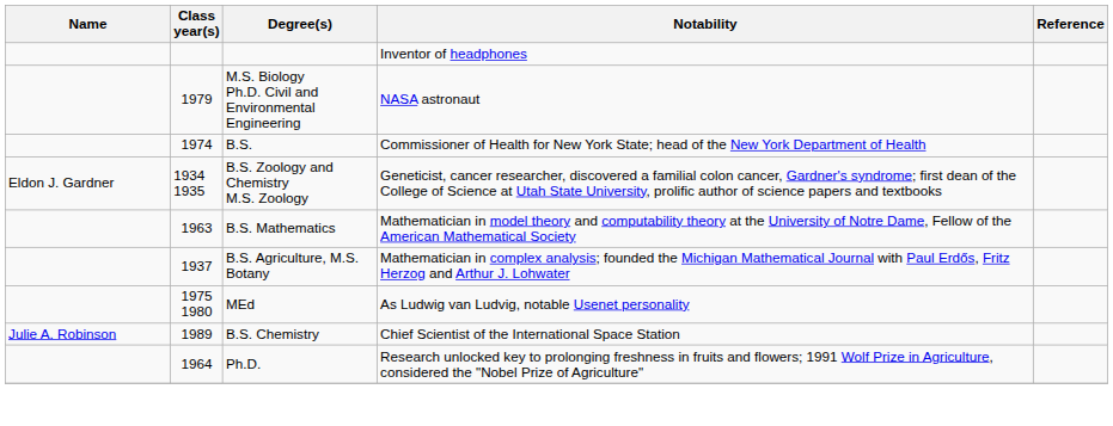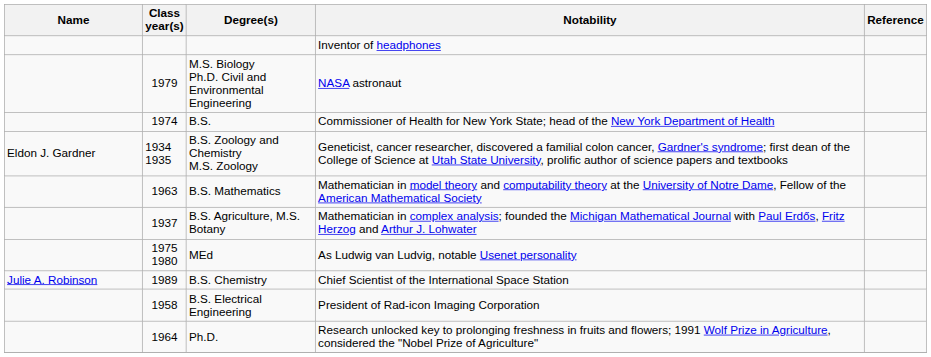+ row: 1958 | B.S. Electrical Engineering | President of Rad-icon Imaging Corporation
